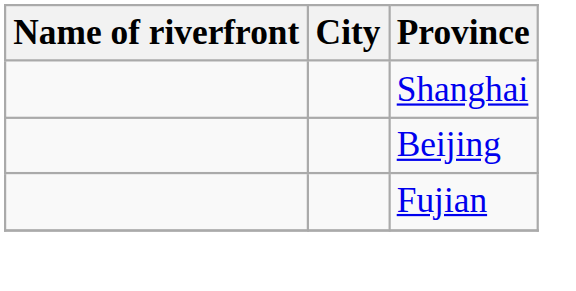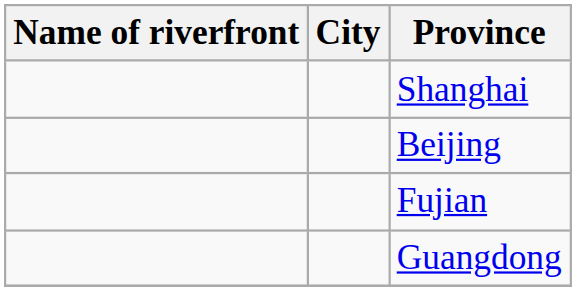+ row: Guangdong
